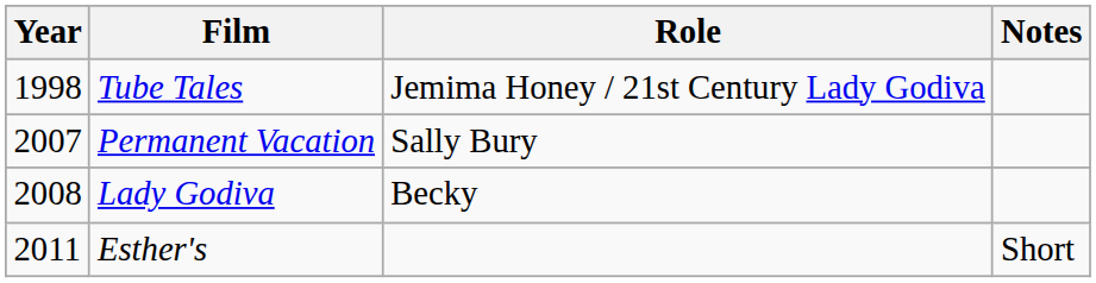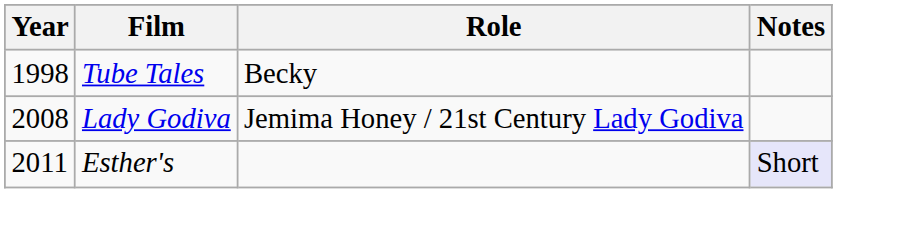Tube Tales | Role: Jemima Honey / 21st Century Lady Godiva -> Becky
- row: 2007 | Permanent Vacation | Sally Bury
Lady Godiva | Role: Becky -> Jemima Honey / 21st Century Lady Godiva
Esther's | Notes: no background -> lavender background
